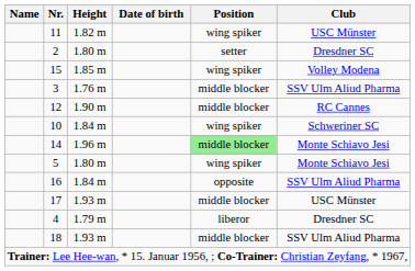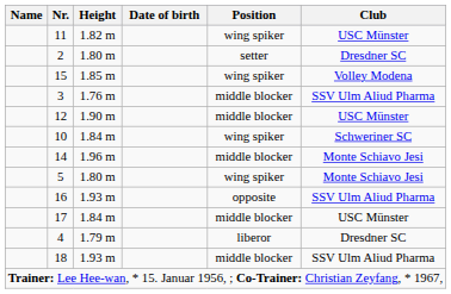12 | Club: RC Cannes -> USC Münster
14 | Position: lightgreen background -> no background
16 | Height: 1.84 m -> 1.93 m
17 | Height: 1.93 m -> 1.84 m
